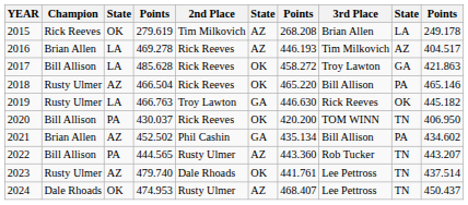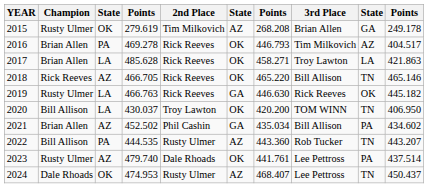2015 | Champion: Rick Reeves -> Rusty Ulmer
2015 | column 9: LA -> GA
2016 | column 3: LA -> PA
2016 | column 6: AZ -> OK
2016 | column 7: 446.193 -> 446.793
2017 | Champion: Bill Allison -> Brian Allen
2017 | column 7: 458.272 -> 458.271
2017 | column 9: GA -> LA
2018 | Champion: Rusty Ulmer -> Rick Reeves
2018 | column 4: 466.504 -> 466.705
2018 | column 9: PA -> TN
2019 | 2nd Place: Troy Lawton -> Rick Reeves
2020 | column 3: PA -> LA
2020 | 2nd Place: Rick Reeves -> Troy Lawton
2021 | column 7: 435.134 -> 435.034
2022 | column 4: 444.565 -> 444.535
2023 | column 9: TN -> PA
